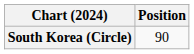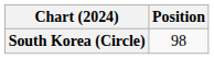South Korea (Circle) | Position: 90 -> 98
